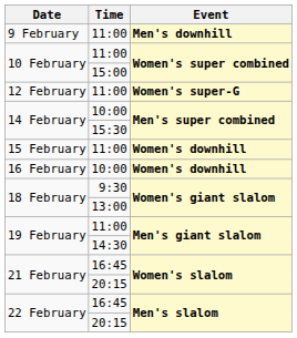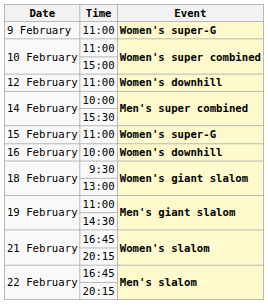9 February | Event: Men's downhill -> Women's super-G
12 February | Event: Women's super-G -> Women's downhill
15 February | Event: Women's downhill -> Women's super-G
